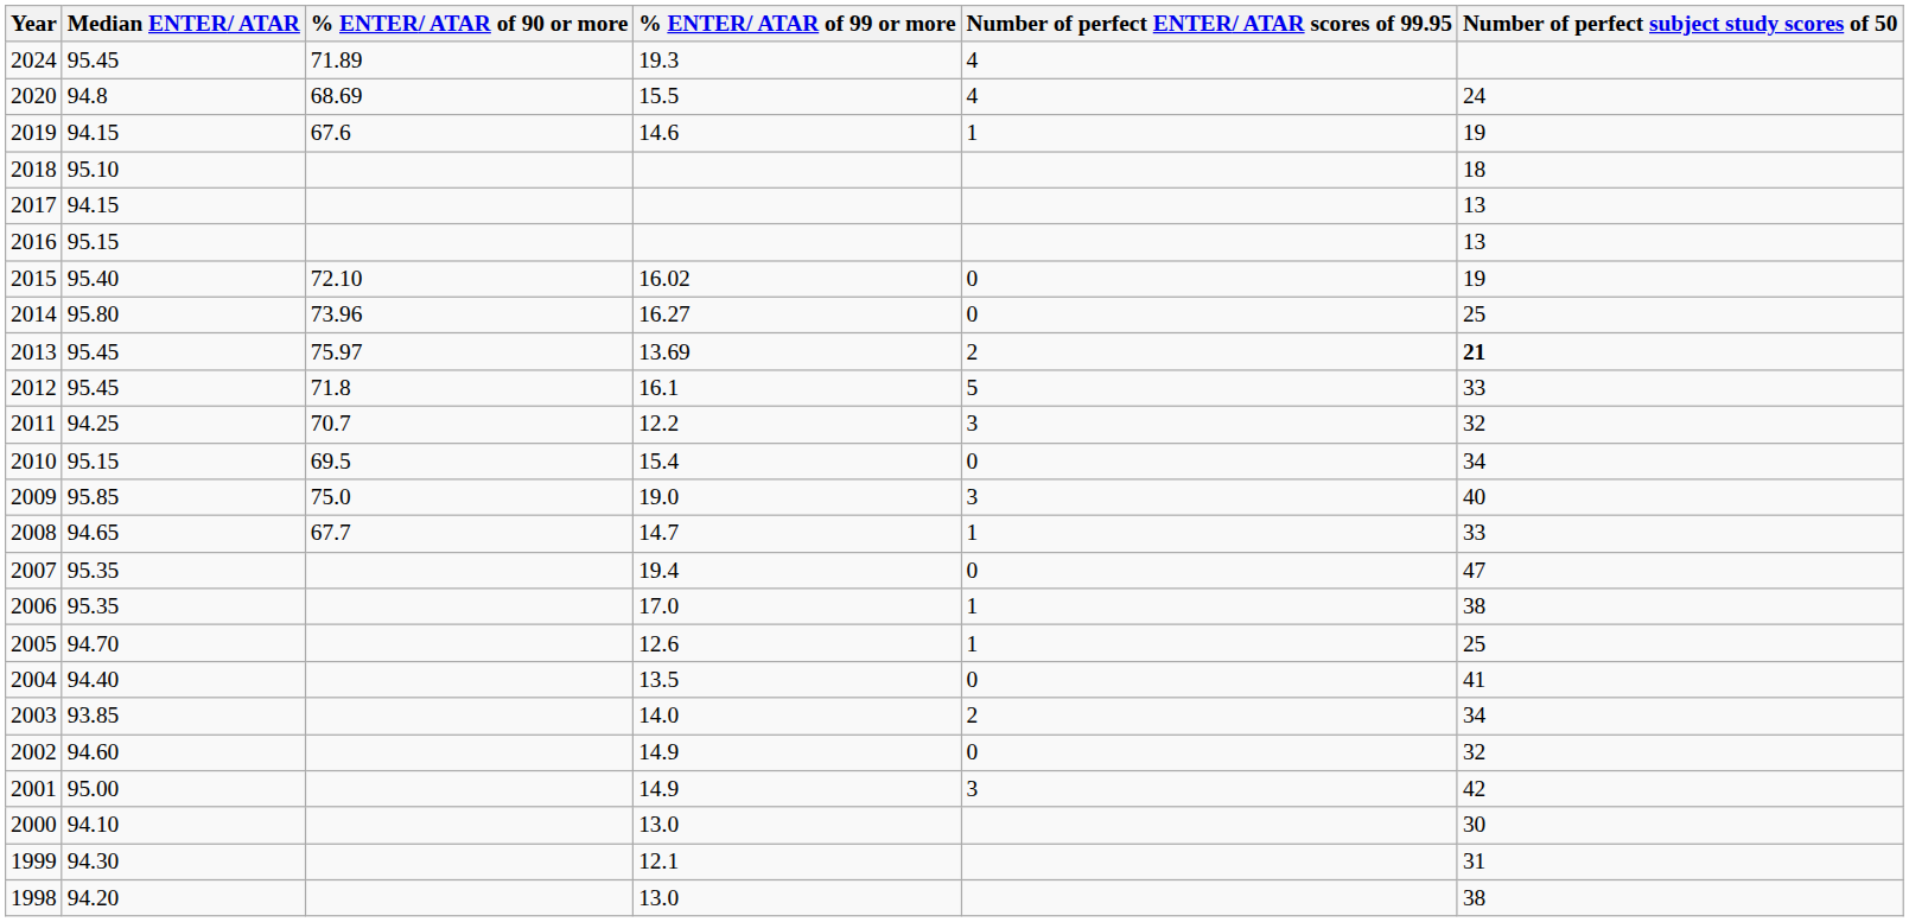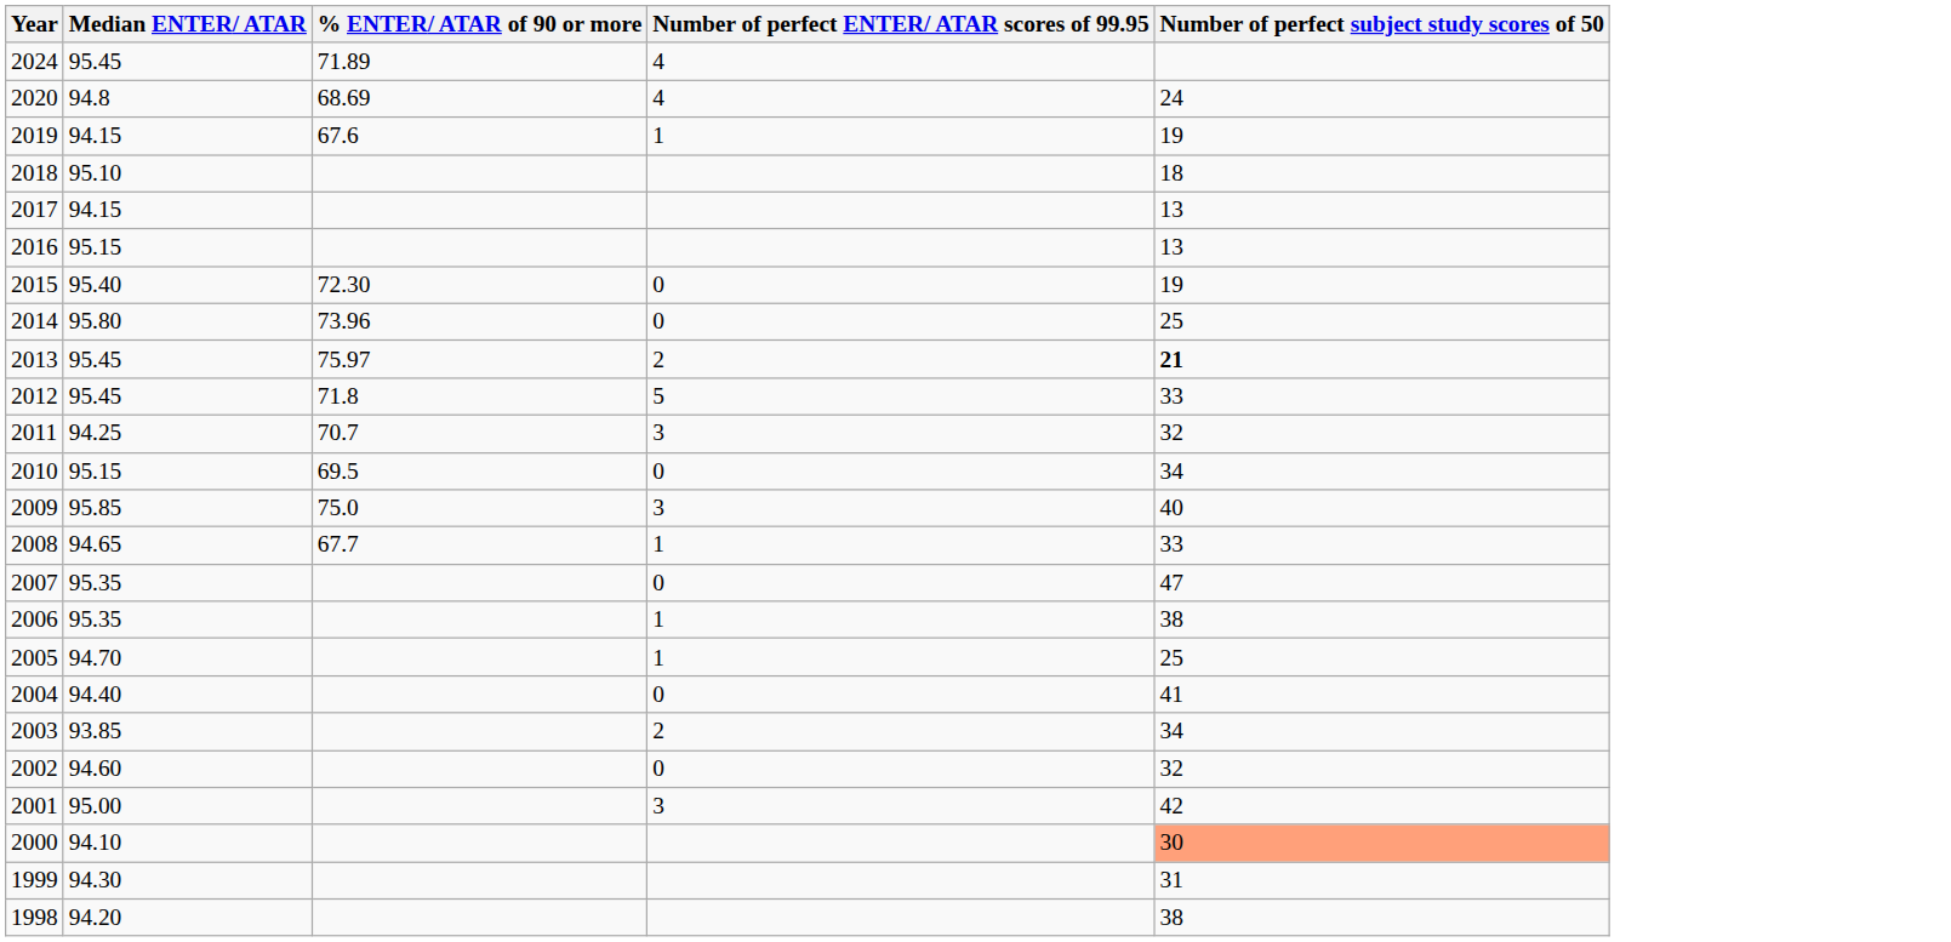- column: % ENTER/ ATAR of 99 or more | 19.3 | 15.5 | 14.6 | 16.02 | 16.27 | 13.69 | 16.1 | 12.2 | 15.4 | 19.0 | 14.7 | 19.4 | 17.0 | 12.6 | 13.5 | 14.0 | 14.9 | 14.9 | 13.0 | 12.1 | 13.0
2015 | % ENTER/ ATAR of 90 or more: 72.10 -> 72.30
2000 | Number of perfect subject study scores of 50: no background -> lightsalmon background
